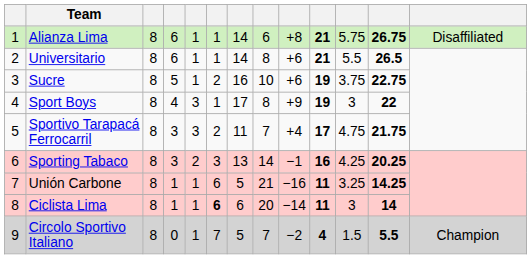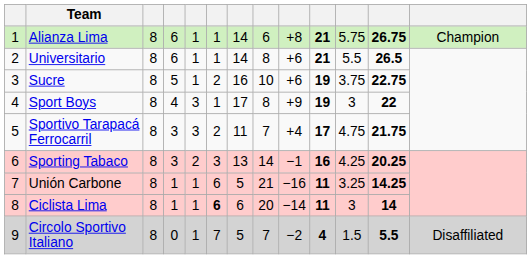Alianza Lima | column 13: Disaffiliated -> Champion
Circolo Sportivo Italiano | column 13: Champion -> Disaffiliated
